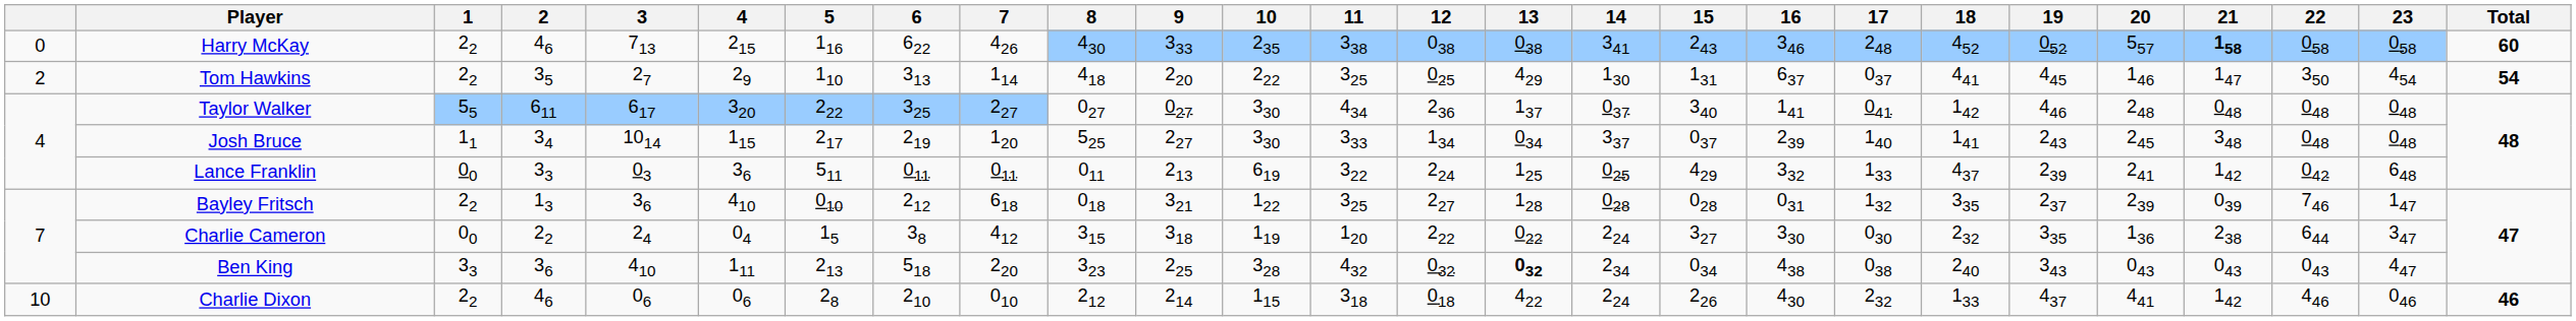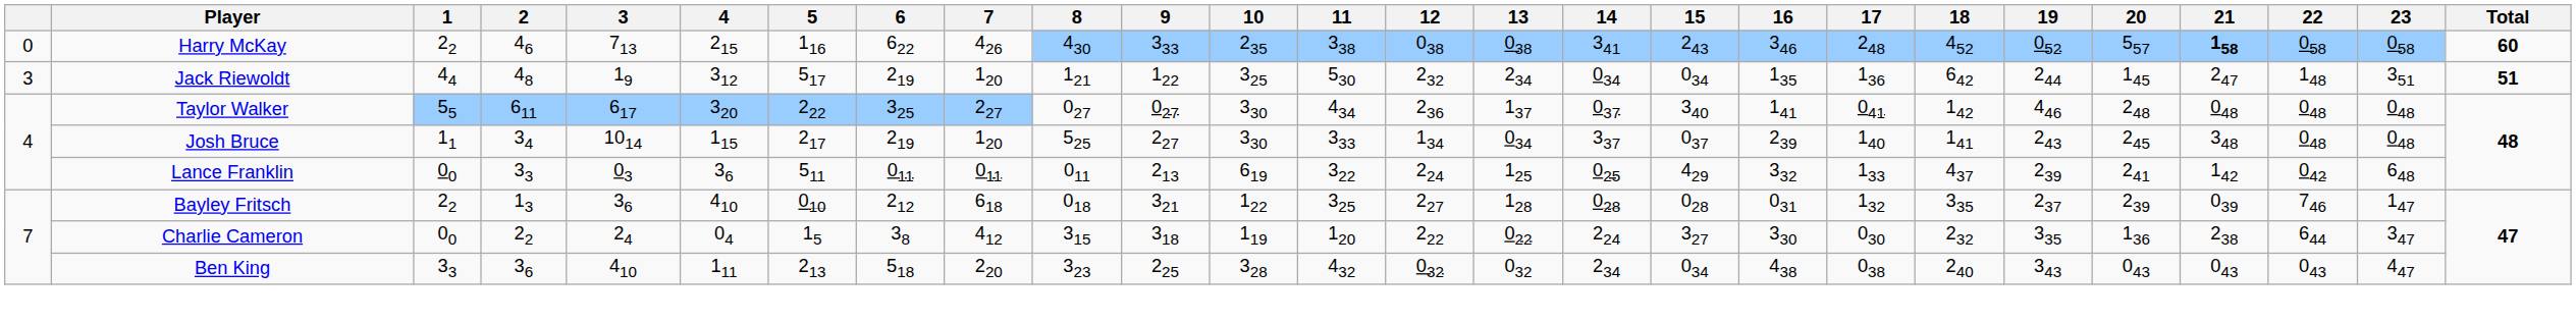- row: 2 | Tom Hawkins | 22 | 35 | 27 | 29 | 110 | 313 | 114 | 418 | 220 | 222 | 325 | 025 | 429 | 130 | 131 | 637 | 037 | 441 | 445 | 146 | 147 | 350 | 454 | 54
+ row: 3 | Jack Riewoldt | 44 | 48 | 19 | 312 | 517 | 219 | 120 | 121 | 122 | 325 | 530 | 232 | 234 | 034 | 034 | 135 | 136 | 642 | 244 | 145 | 247 | 148 | 351 | 51
Ben King | 13: bold -> normal
- row: 10 | Charlie Dixon | 22 | 46 | 06 | 06 | 28 | 210 | 010 | 212 | 214 | 115 | 318 | 018 | 422 | 224 | 226 | 430 | 232 | 133 | 437 | 441 | 142 | 446 | 046 | 46
